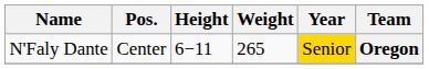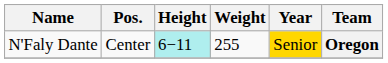N'Faly Dante | Height: no background -> paleturquoise background
N'Faly Dante | Weight: 265 -> 255
